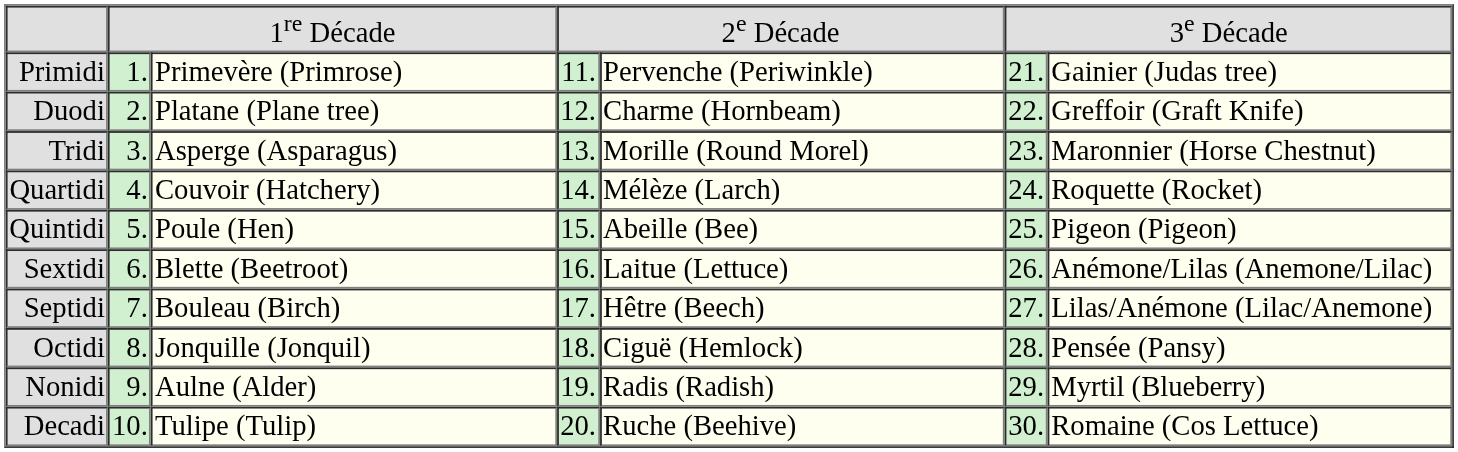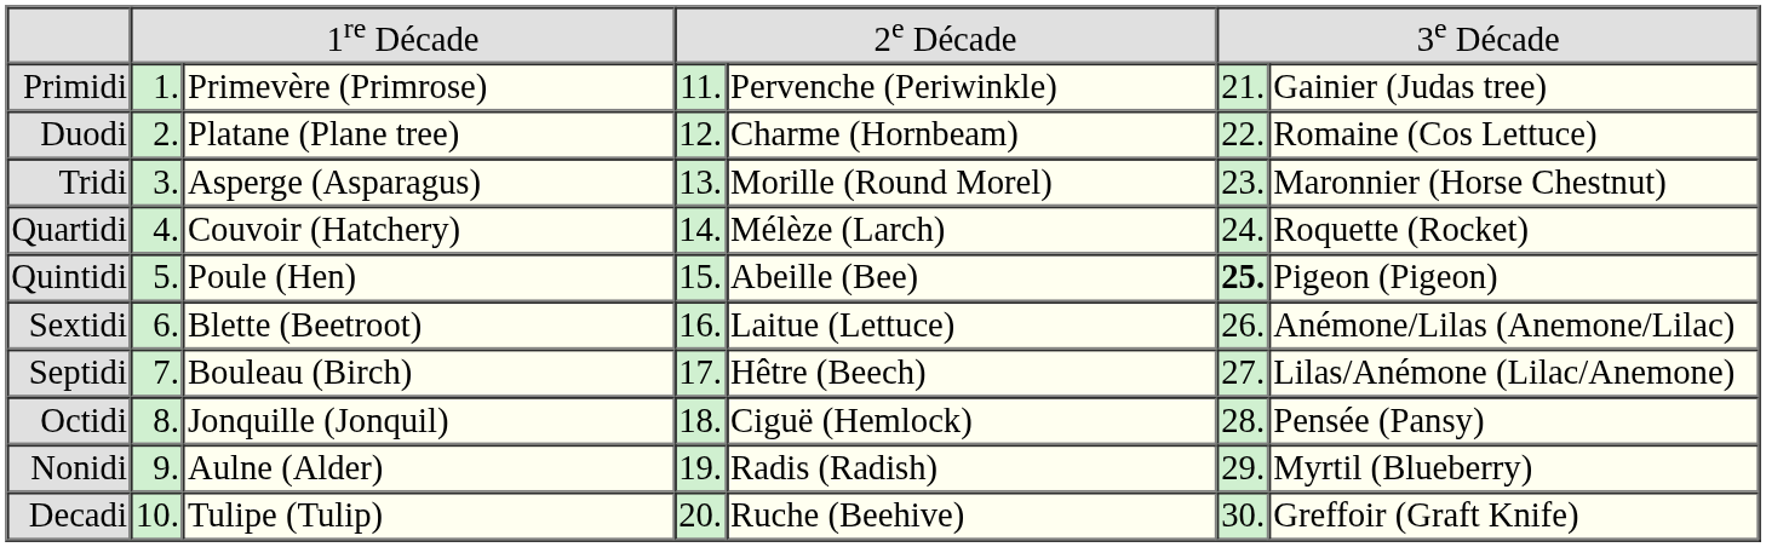Duodi | column 7: Greffoir (Graft Knife) -> Romaine (Cos Lettuce)
Quintidi | column 6: normal -> bold
Decadi | column 7: Romaine (Cos Lettuce) -> Greffoir (Graft Knife)
